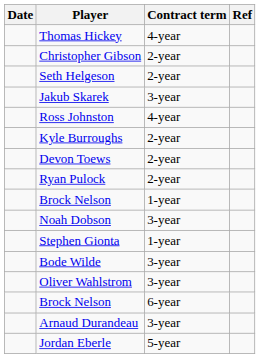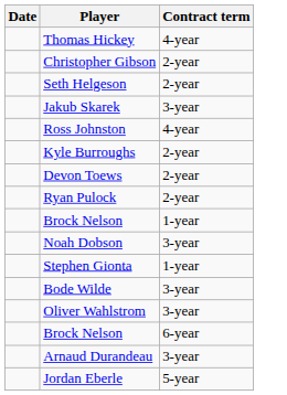- column: Ref
